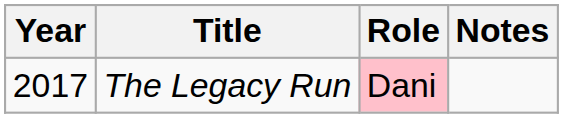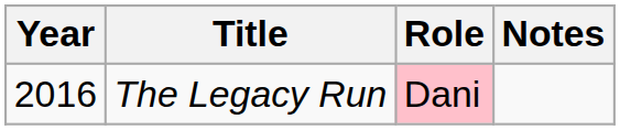The Legacy Run | Year: 2017 -> 2016
